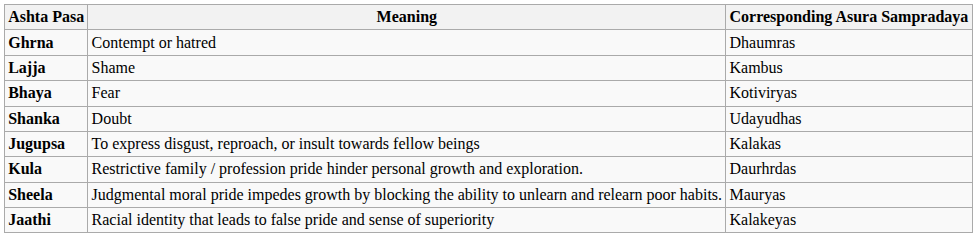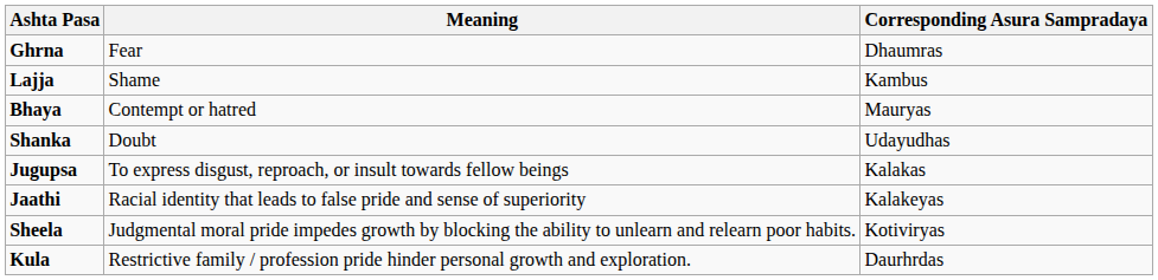Ghrna | Meaning: Contempt or hatred -> Fear
Bhaya | Meaning: Fear -> Contempt or hatred
Bhaya | Corresponding Asura Sampradaya: Kotiviryas -> Mauryas
rows swapped: Kula <-> Jaathi
Sheela | Corresponding Asura Sampradaya: Mauryas -> Kotiviryas
